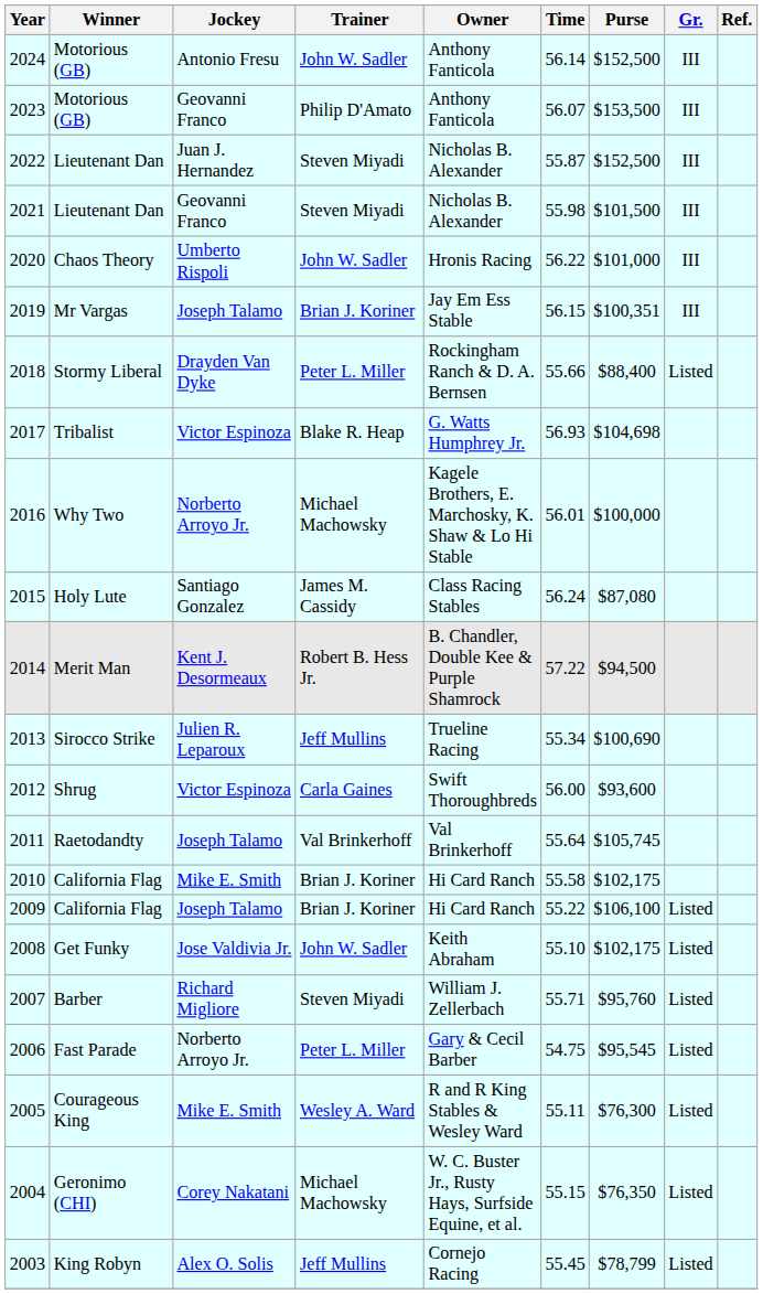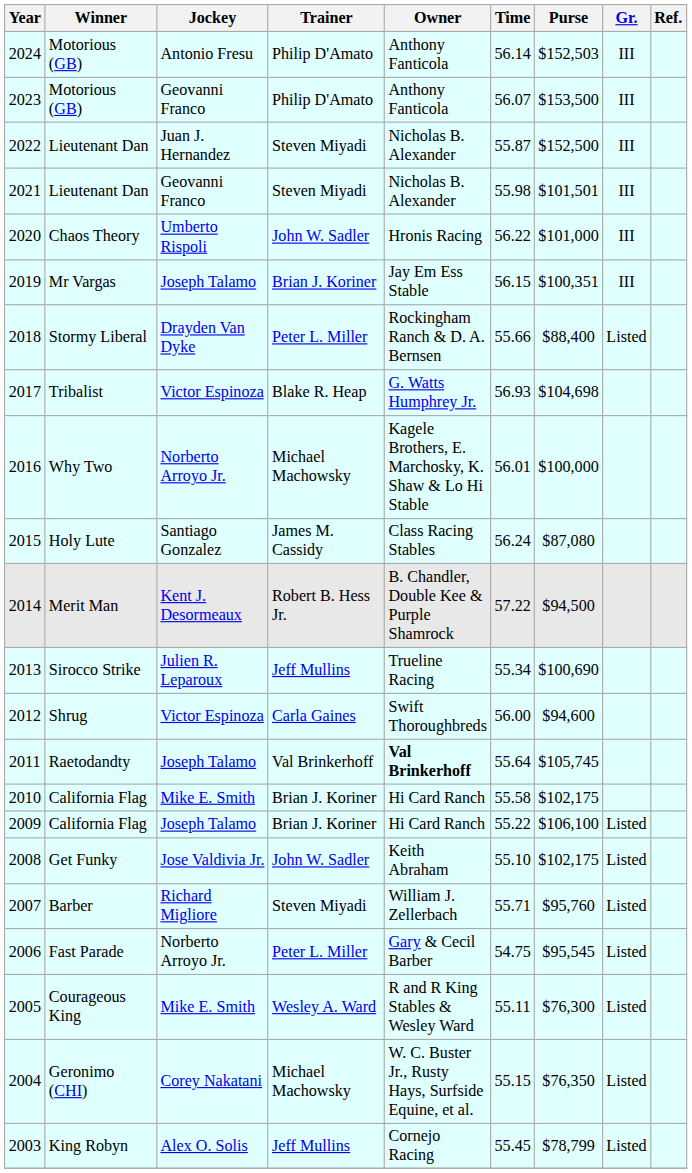2024 | Trainer: John W. Sadler -> Philip D'Amato
2024 | Purse: $152,500 -> $152,503
2021 | Purse: $101,500 -> $101,501
2012 | Purse: $93,600 -> $94,600
2011 | Owner: normal -> bold
